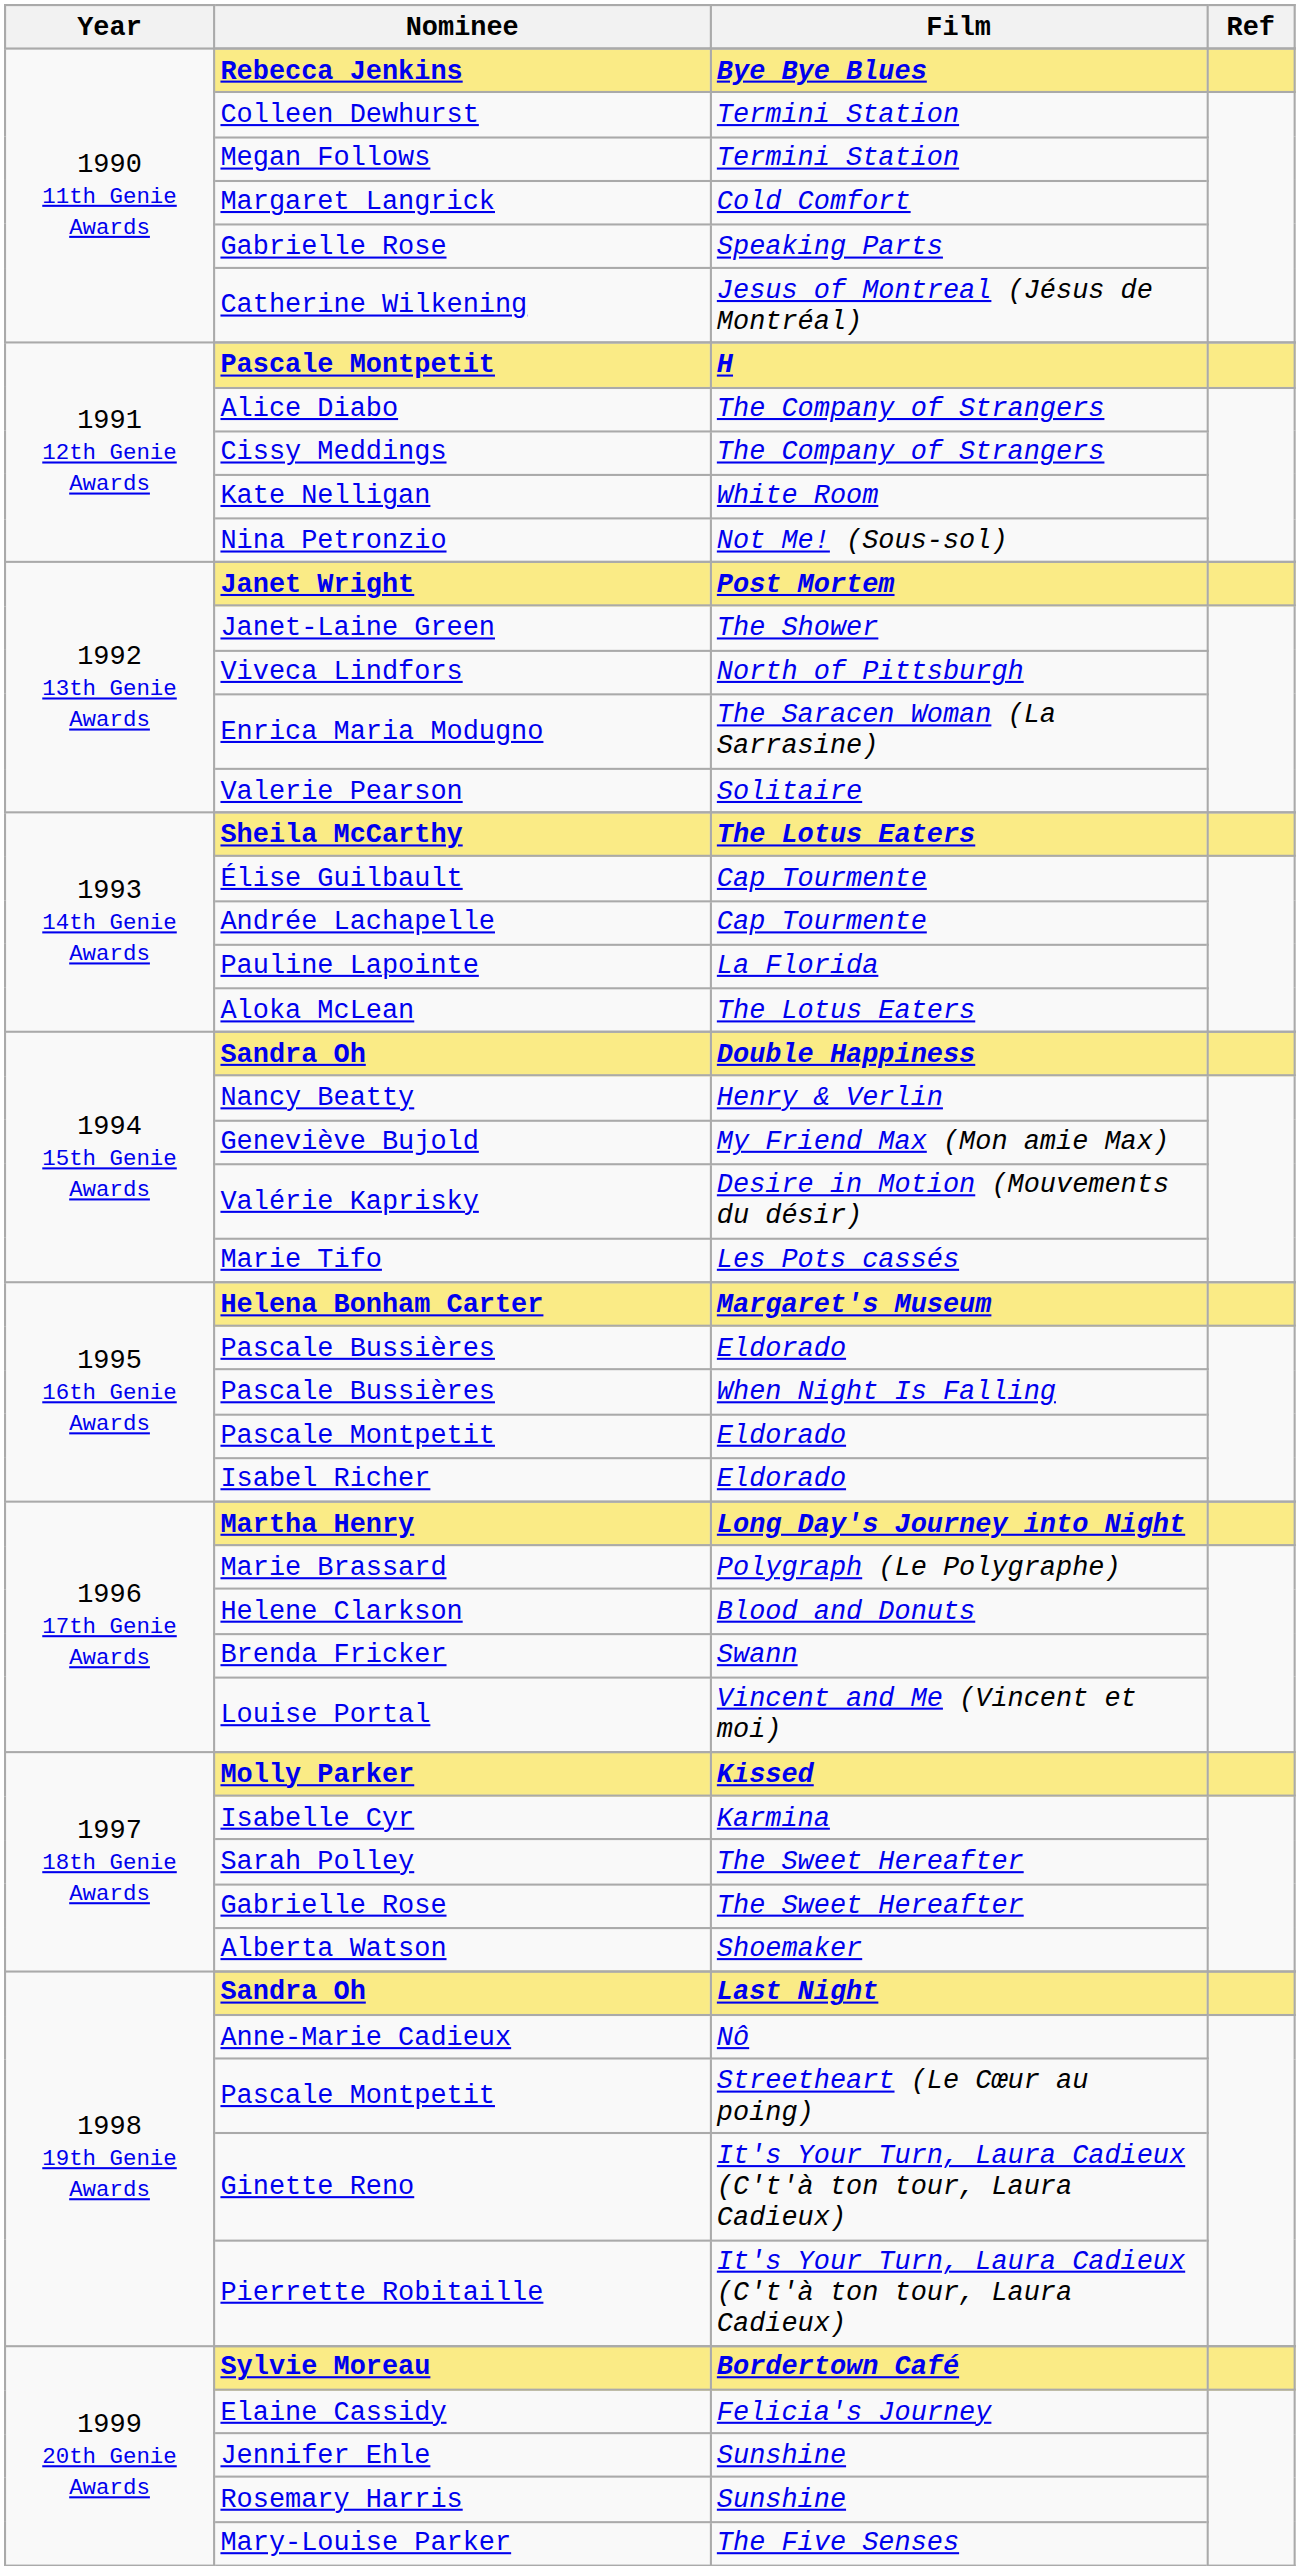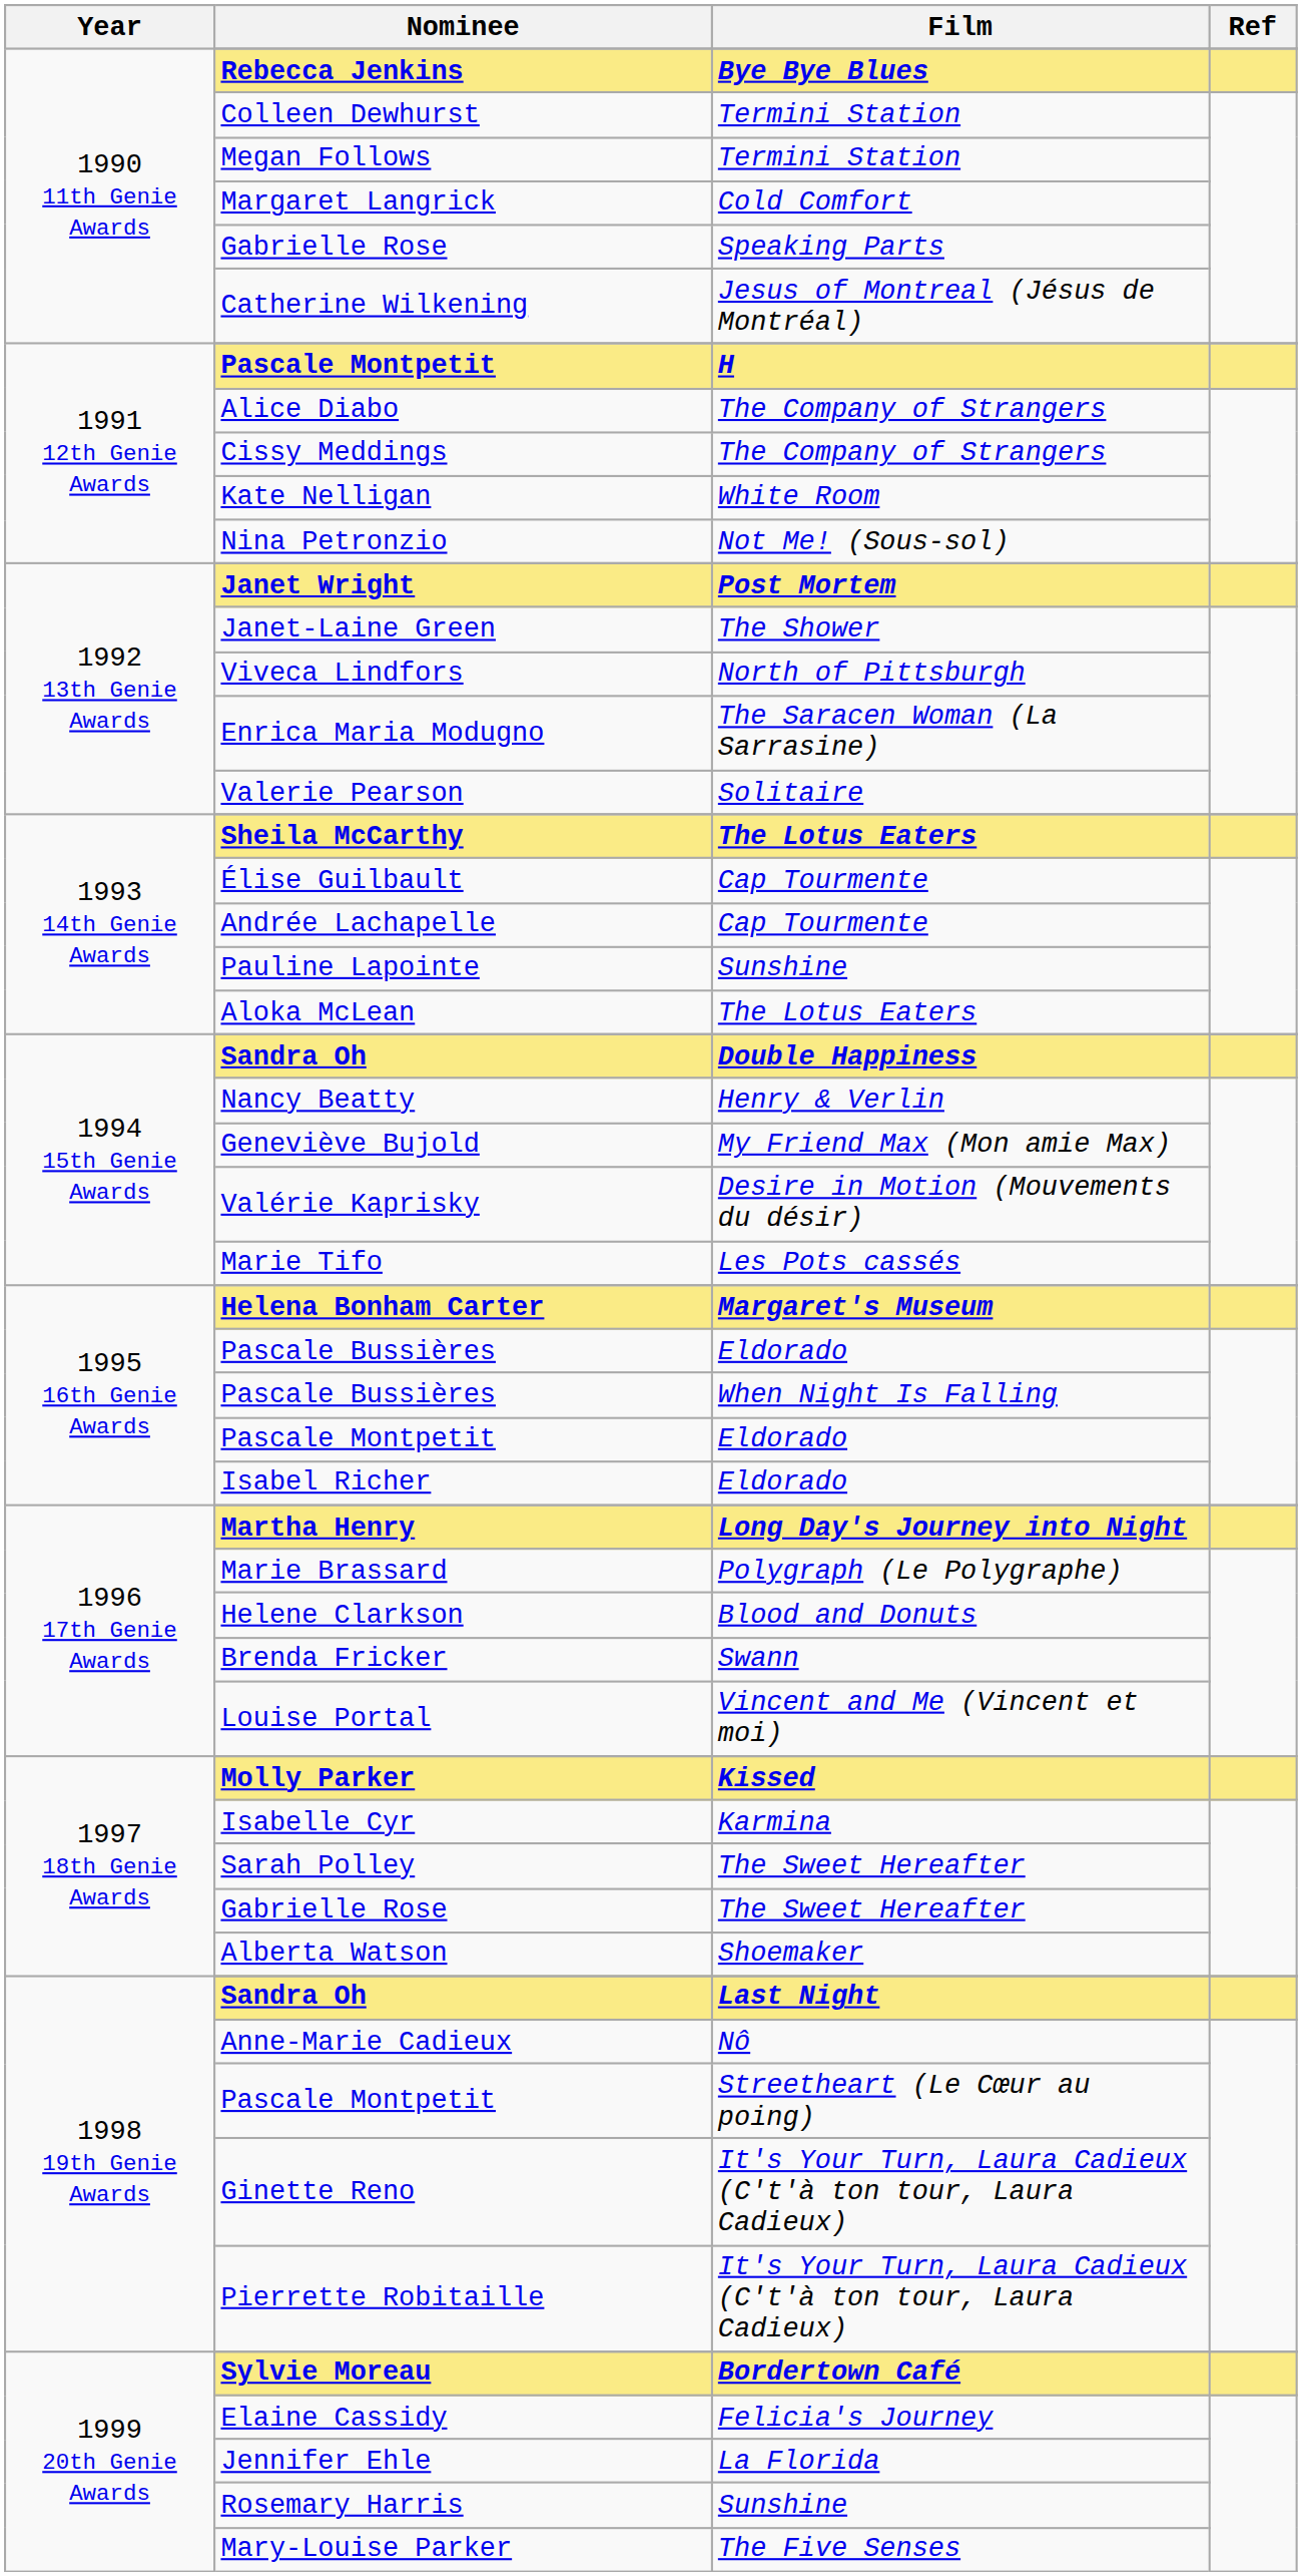Pauline Lapointe | Film: La Florida -> Sunshine
Jennifer Ehle | Film: Sunshine -> La Florida
